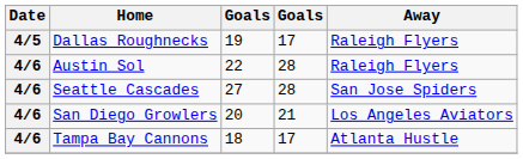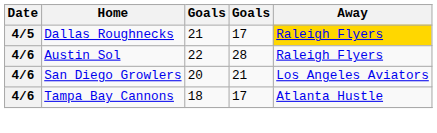Dallas Roughnecks | column 3: 19 -> 21
Dallas Roughnecks | Away: no background -> gold background
- row: 4/6 | Seattle Cascades | 27 | 28 | San Jose Spiders
